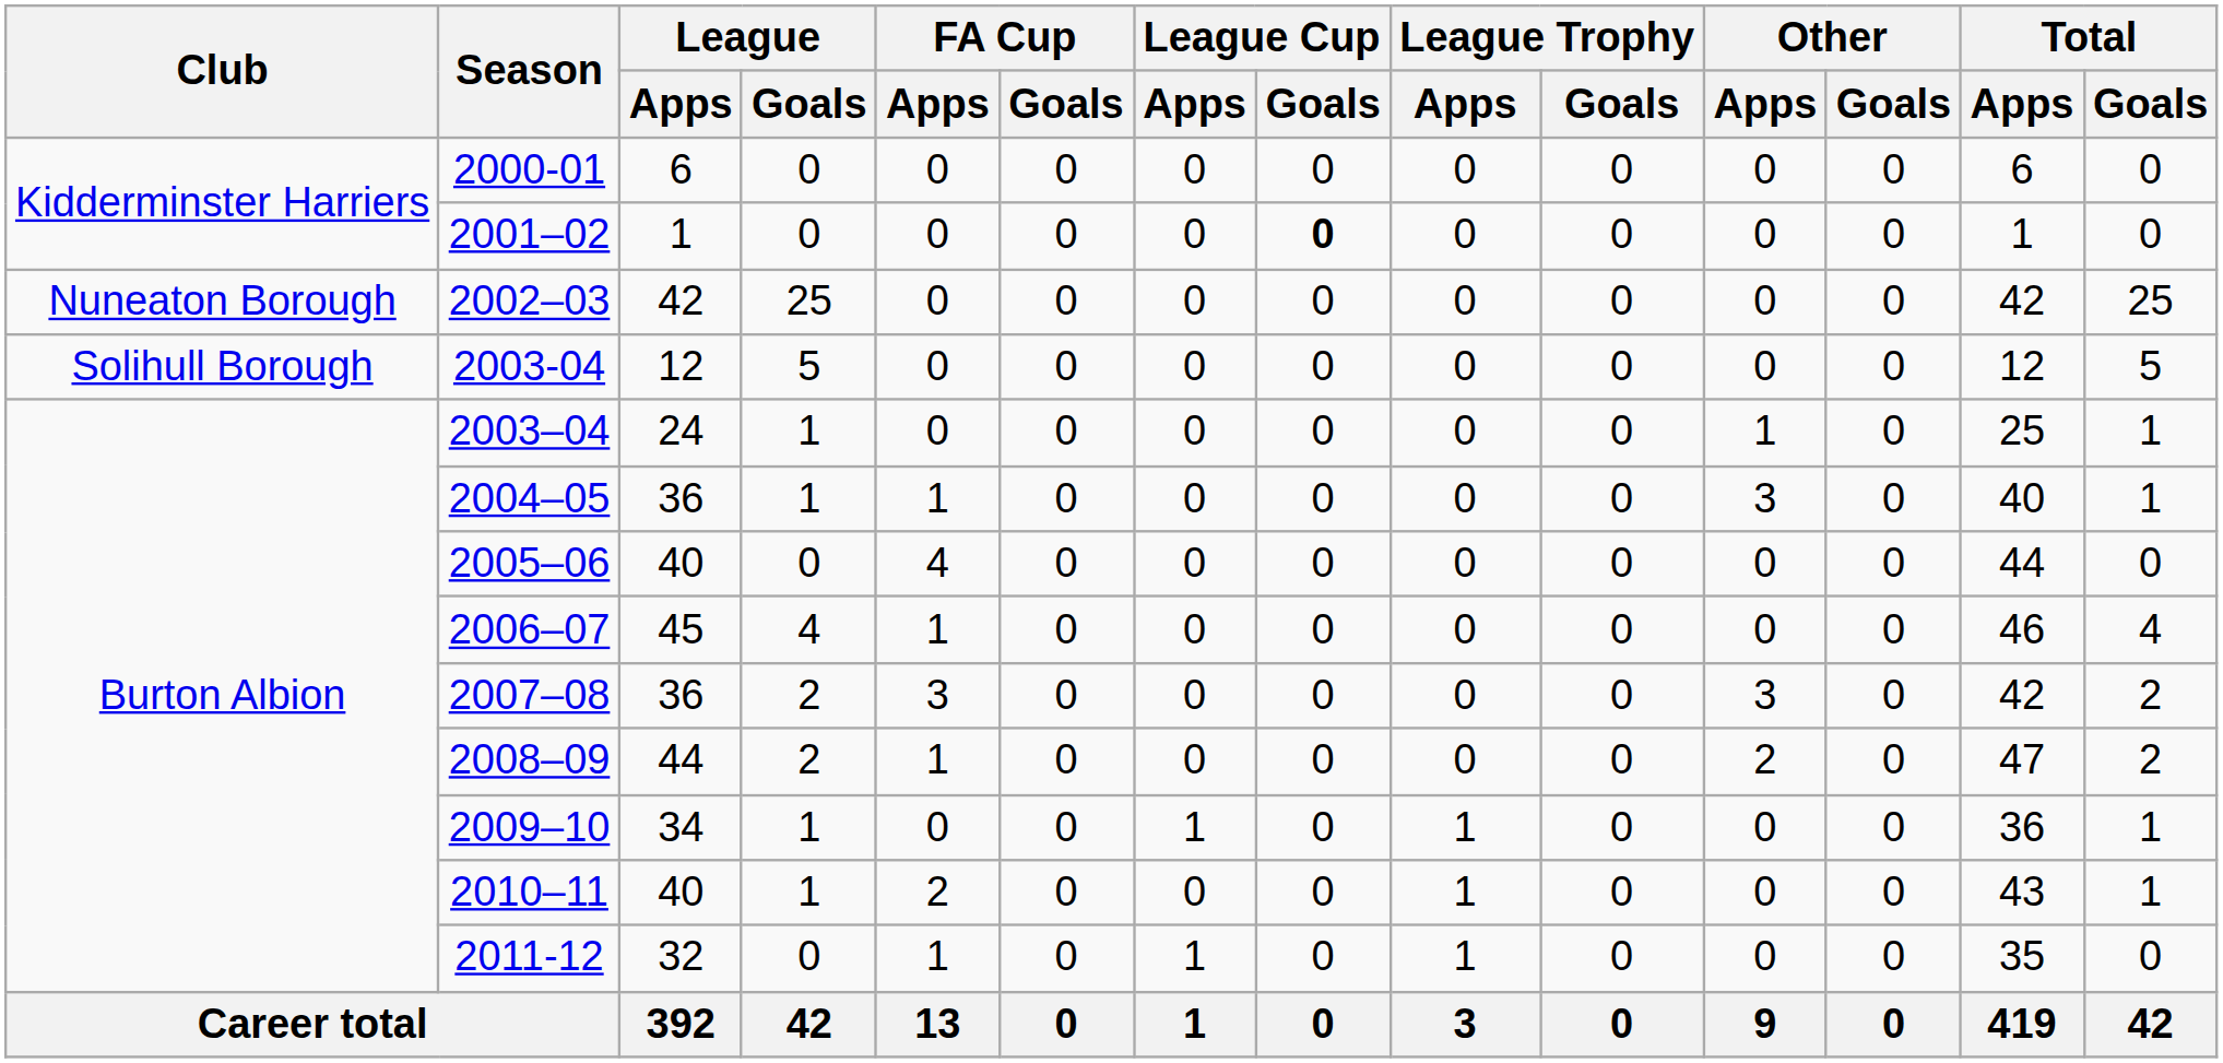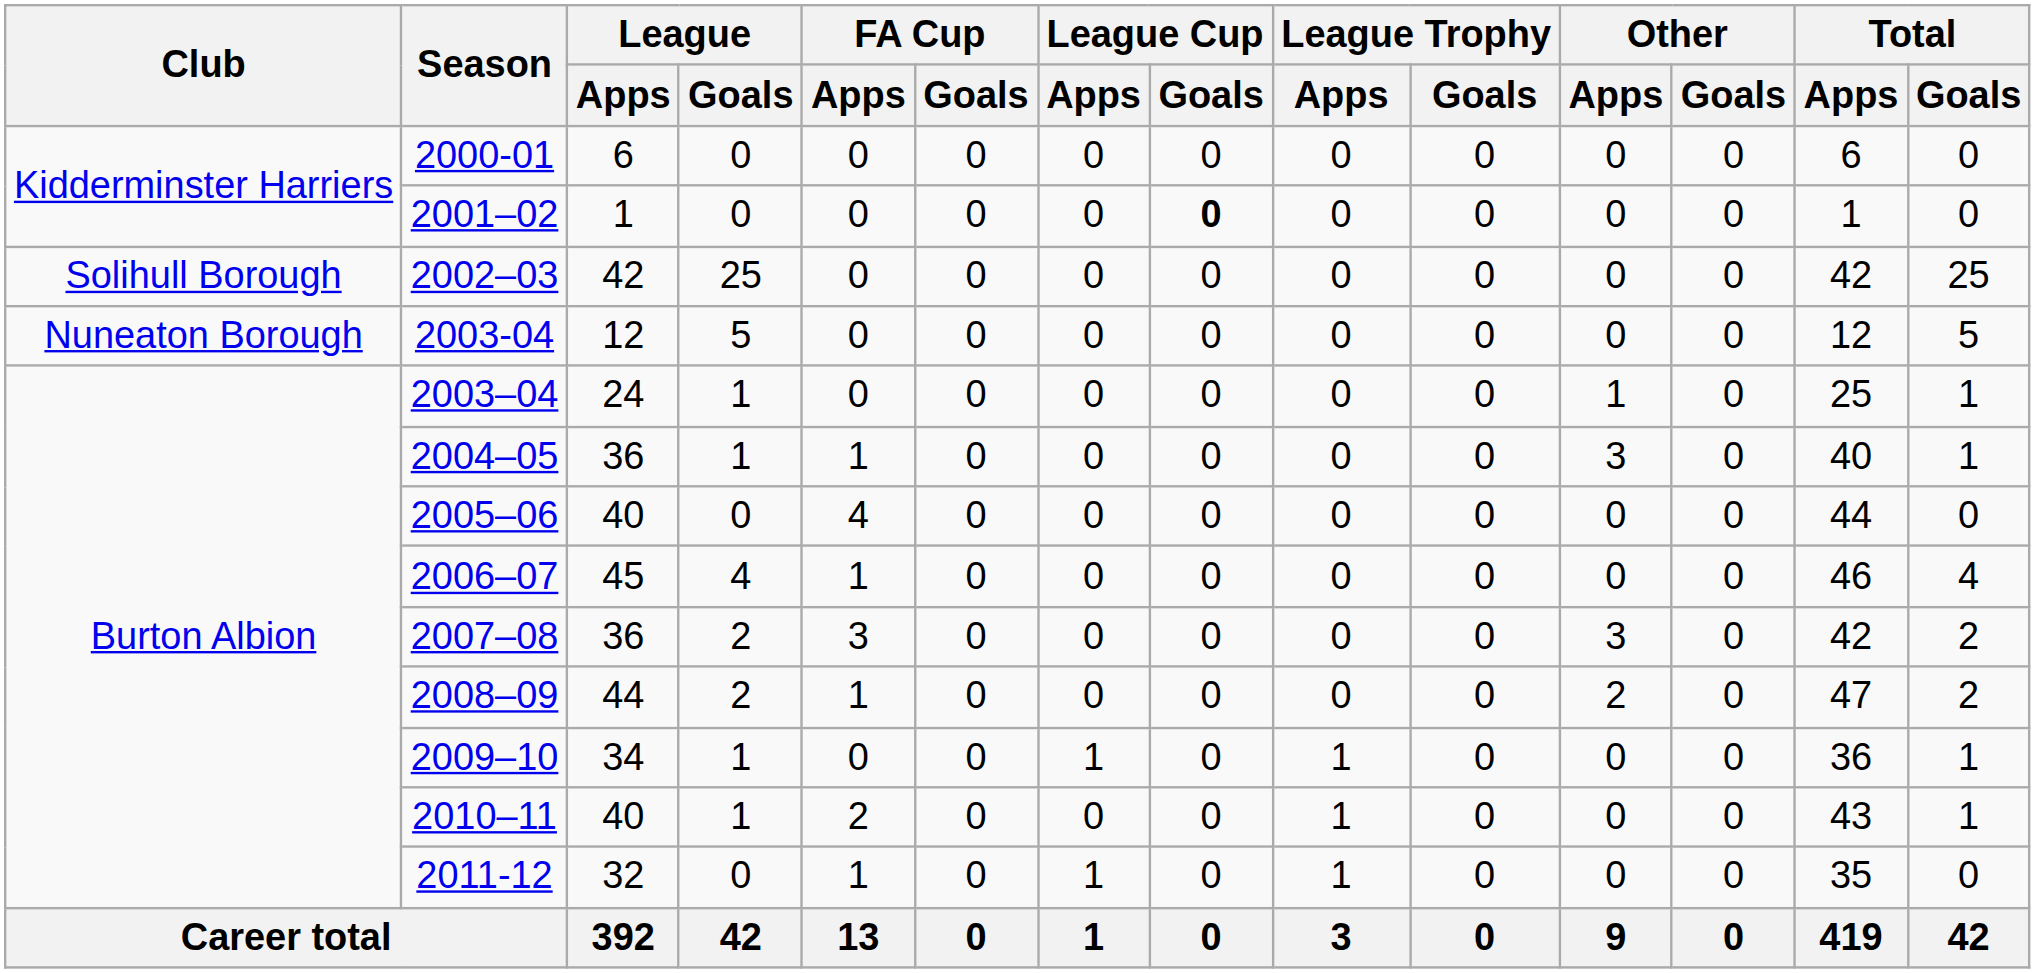2002–03 | Club: Nuneaton Borough -> Solihull Borough
2003-04 | Club: Solihull Borough -> Nuneaton Borough
